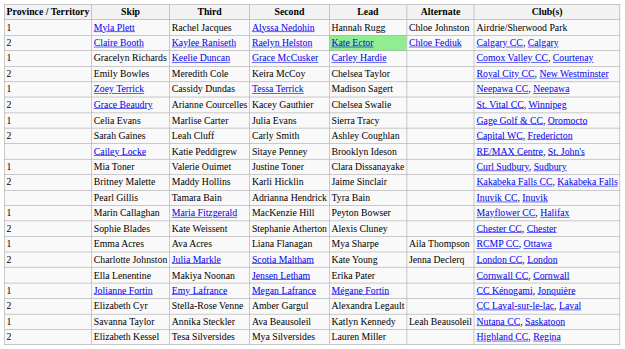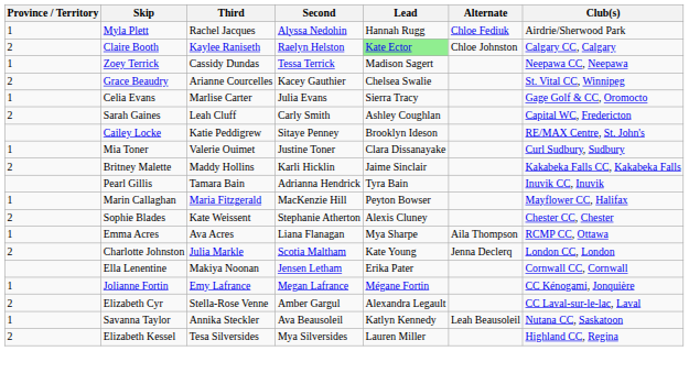Myla Plett | Alternate: Chloe Johnston -> Chloe Fediuk
Claire Booth | Alternate: Chloe Fediuk -> Chloe Johnston
- row: 1 | Gracelyn Richards | Keelie Duncan | Grace McCusker | Carley Hardie | Comox Valley CC, Courtenay
- row: 2 | Emily Bowles | Meredith Cole | Keira McCoy | Chelsea Taylor | Royal City CC, New Westminster
